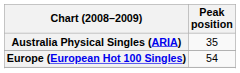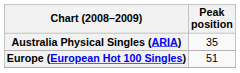Europe (European Hot 100 Singles) | Peak position: 54 -> 51
